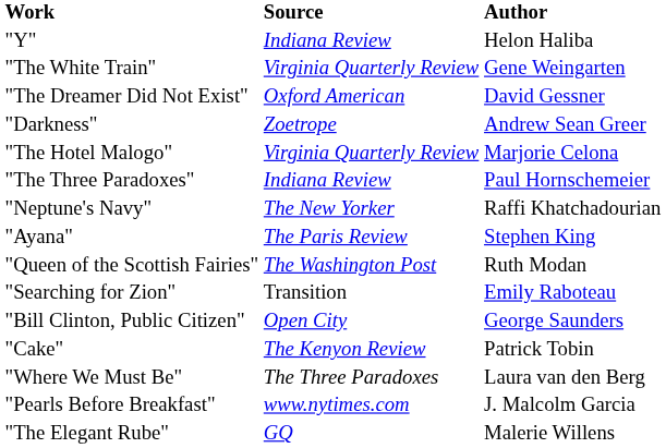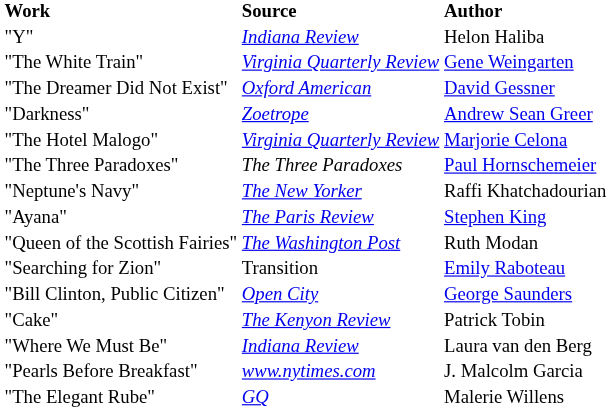"The Three Paradoxes" | Source: Indiana Review -> The Three Paradoxes
"Where We Must Be" | Source: The Three Paradoxes -> Indiana Review
